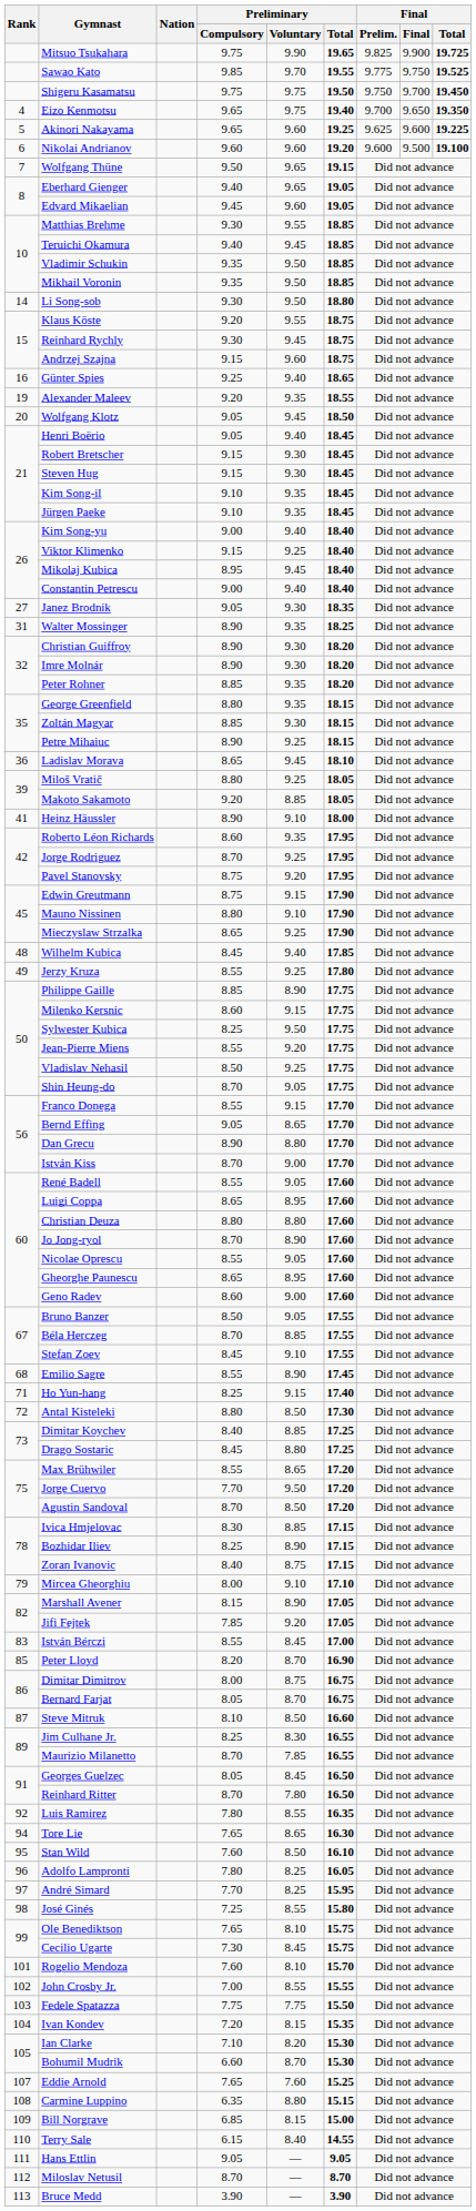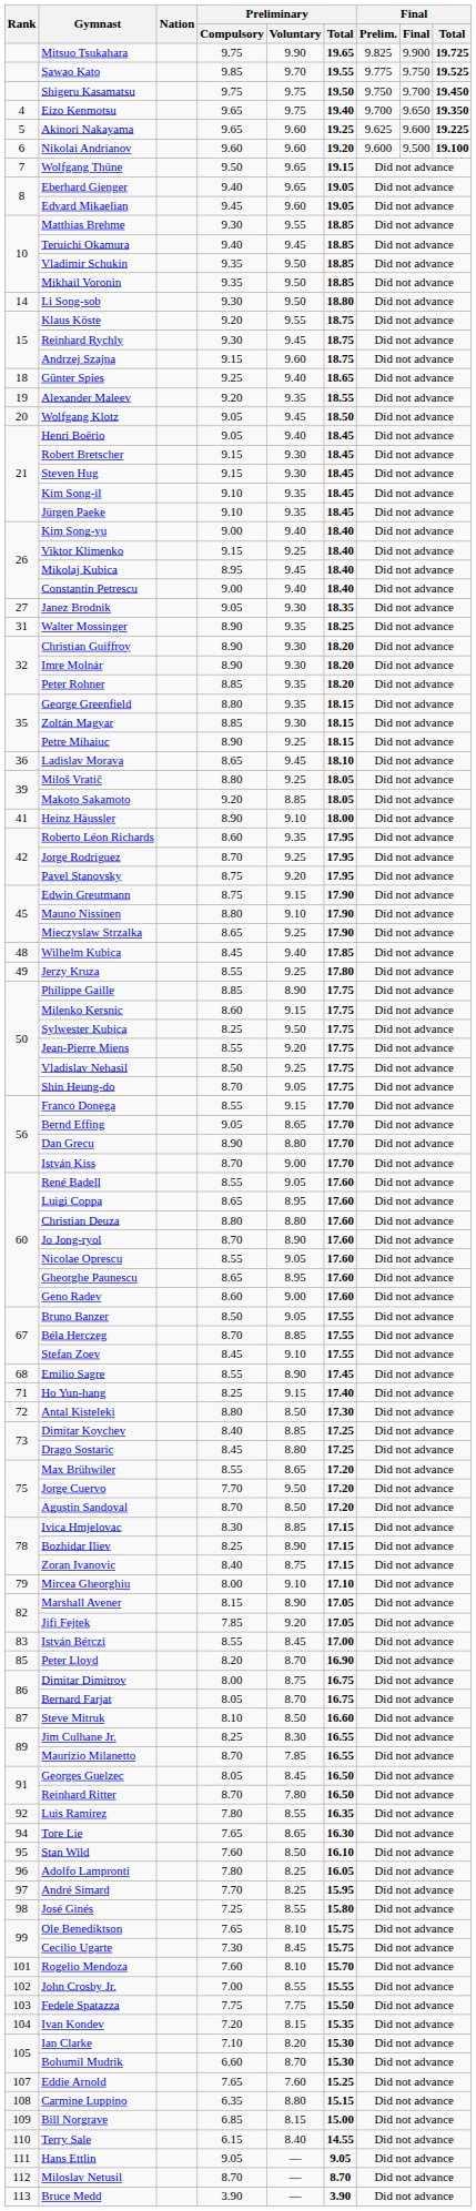Günter Spies | Rank: 16 -> 18
